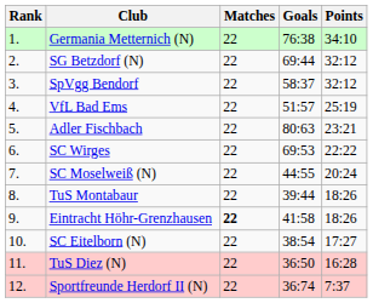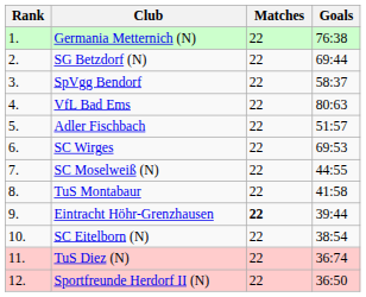- column: Points | 34:10 | 32:12 | 32:12 | 25:19 | 23:21 | 22:22 | 20:24 | 18:26 | 18:26 | 17:27 | 16:28 | 7:37
VfL Bad Ems | Goals: 51:57 -> 80:63
Adler Fischbach | Goals: 80:63 -> 51:57
TuS Montabaur | Goals: 39:44 -> 41:58
Eintracht Höhr-Grenzhausen | Goals: 41:58 -> 39:44
TuS Diez (N) | Goals: 36:50 -> 36:74
Sportfreunde Herdorf II (N) | Goals: 36:74 -> 36:50
